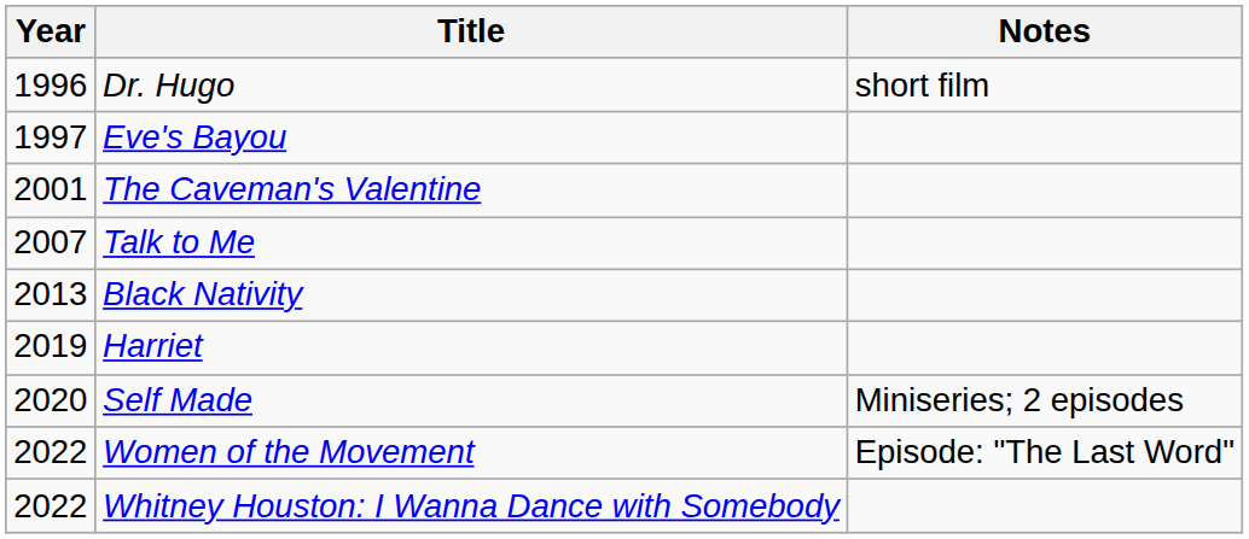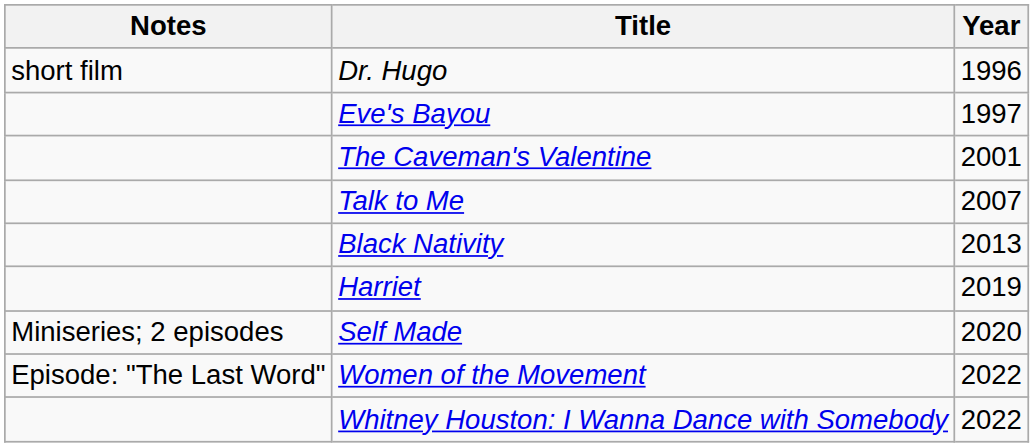columns swapped: Year <-> Notes
